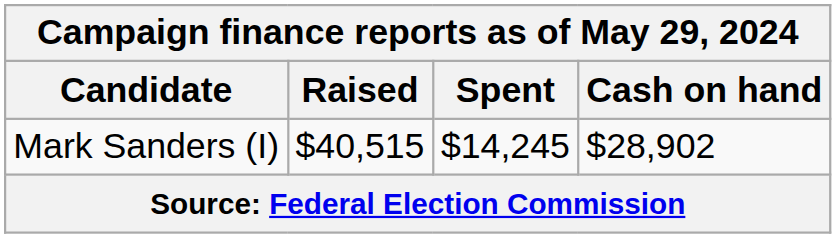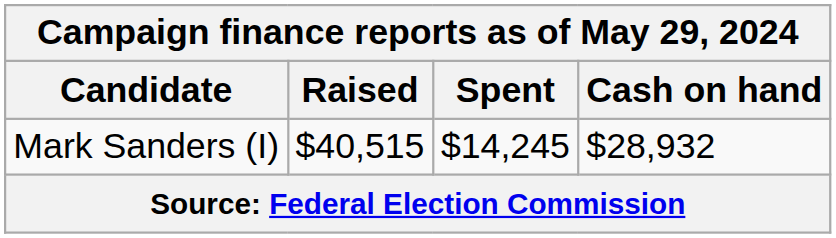Mark Sanders (I) | Cash on hand: $28,902 -> $28,932
